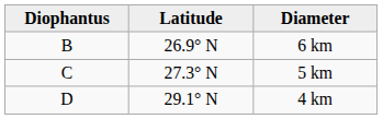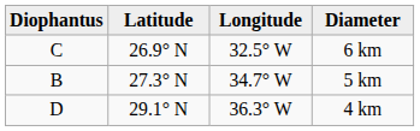+ column: Longitude | 32.5° W | 34.7° W | 36.3° W
6 km | Diophantus: B -> C
5 km | Diophantus: C -> B
